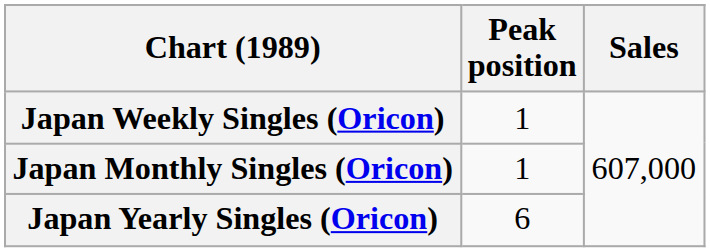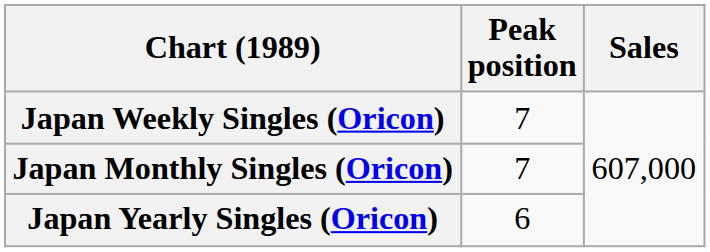Japan Weekly Singles (Oricon) | Peak position: 1 -> 7
Japan Monthly Singles (Oricon) | Peak position: 1 -> 7
